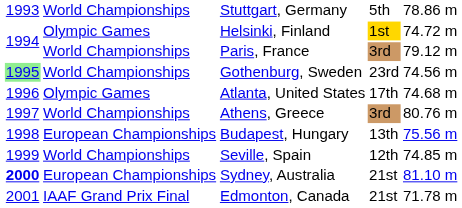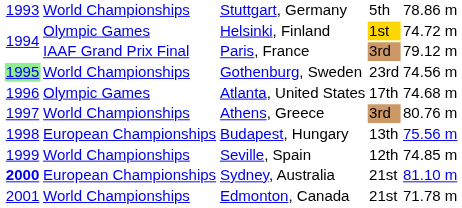Paris, France | column 2: World Championships -> IAAF Grand Prix Final
Edmonton, Canada | column 2: IAAF Grand Prix Final -> World Championships
